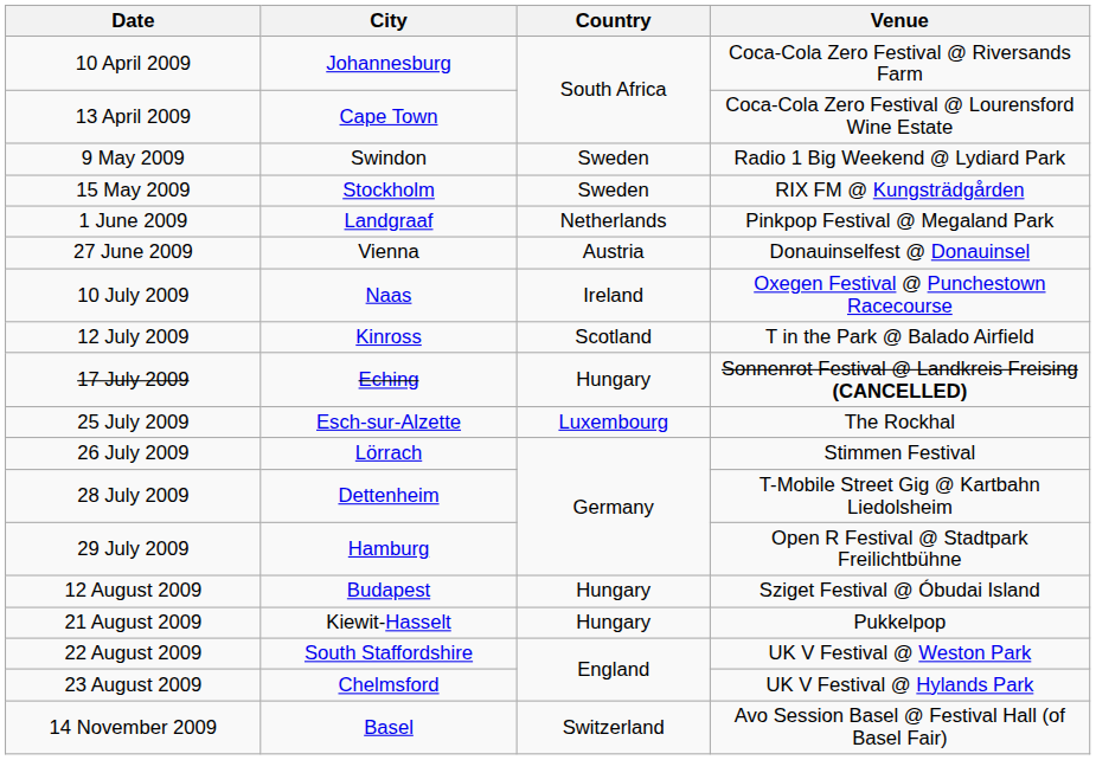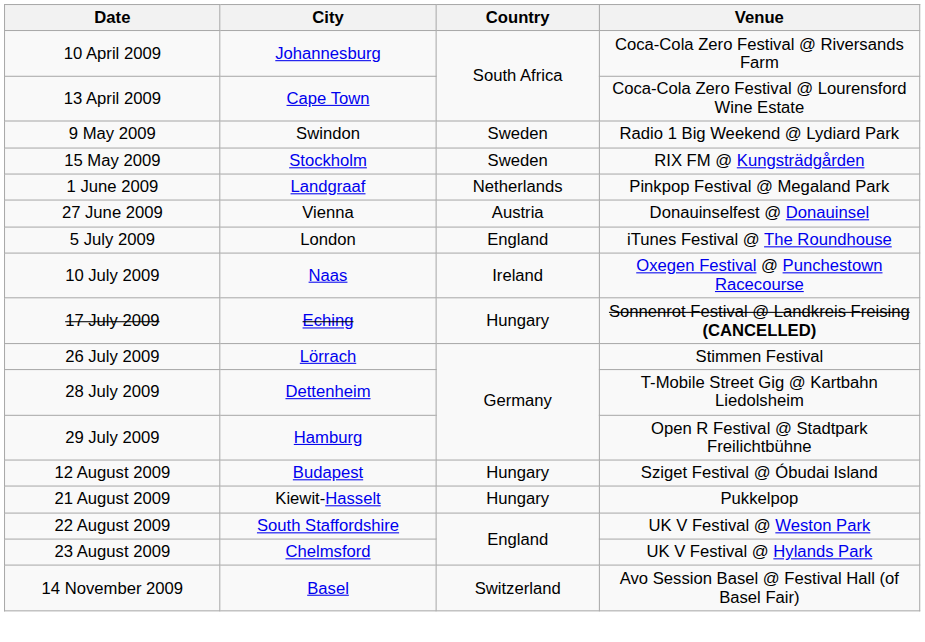+ row: 5 July 2009 | London | England | iTunes Festival @ The Roundhouse
- row: 12 July 2009 | Kinross | Scotland | T in the Park @ Balado Airfield
- row: 25 July 2009 | Esch-sur-Alzette | Luxembourg | The Rockhal
